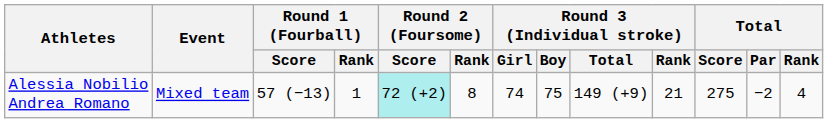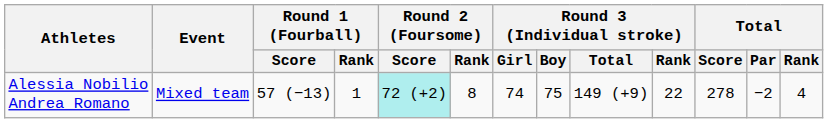Alessia Nobilio Andrea Romano | Round 3 (Individual stroke) / Rank: 21 -> 22
Alessia Nobilio Andrea Romano | Total / Score: 275 -> 278
